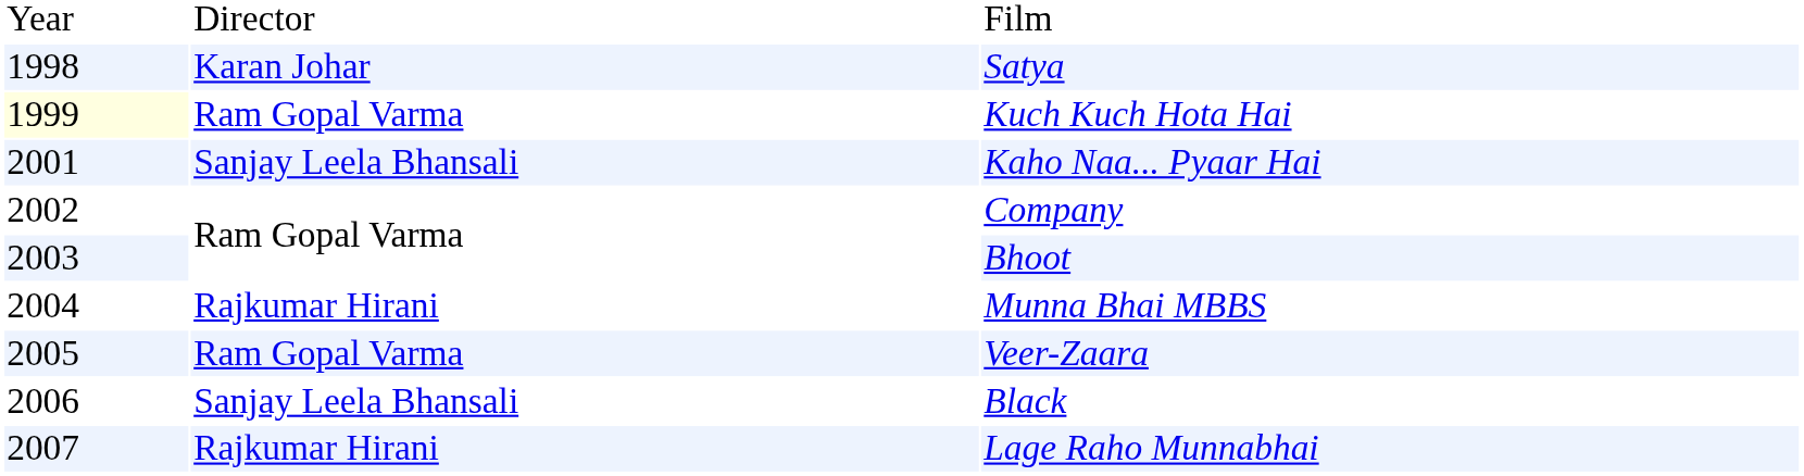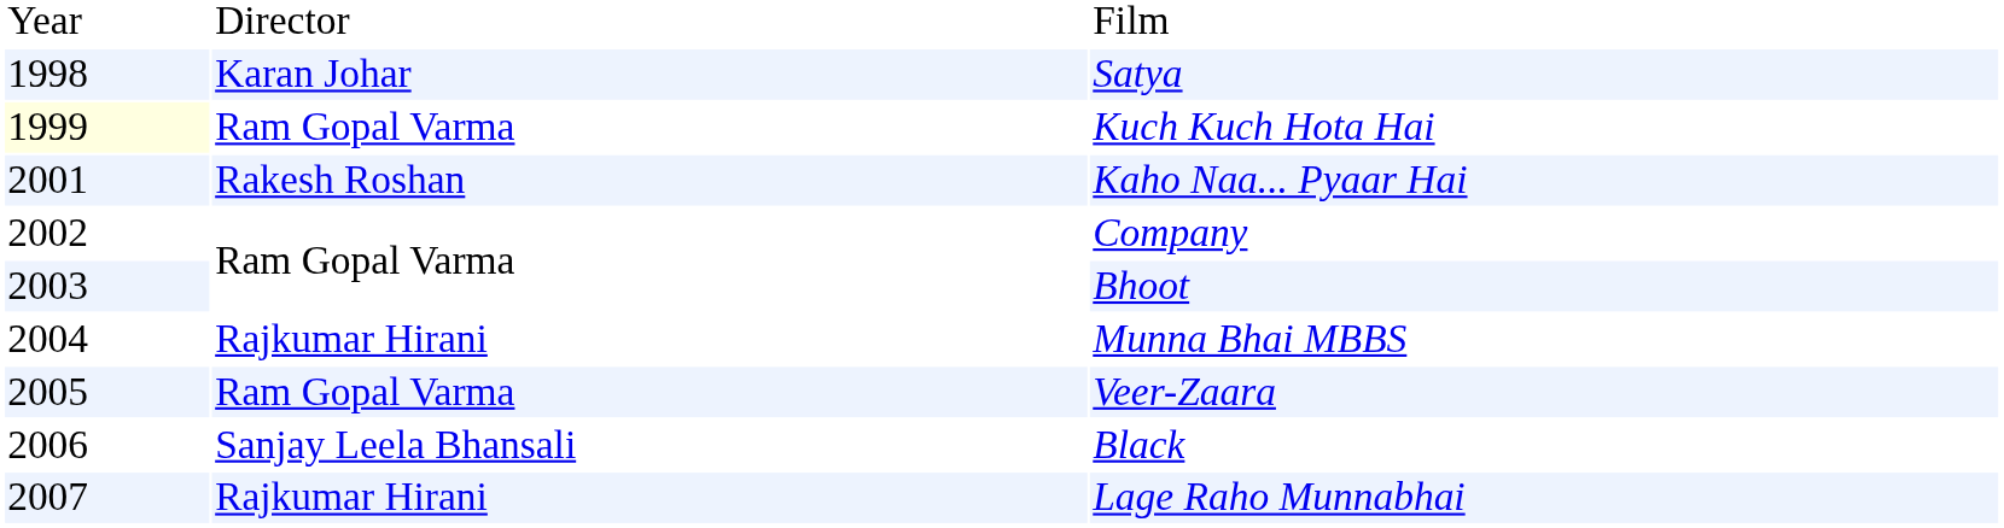Kaho Naa... Pyaar Hai | column 2: Sanjay Leela Bhansali -> Rakesh Roshan
